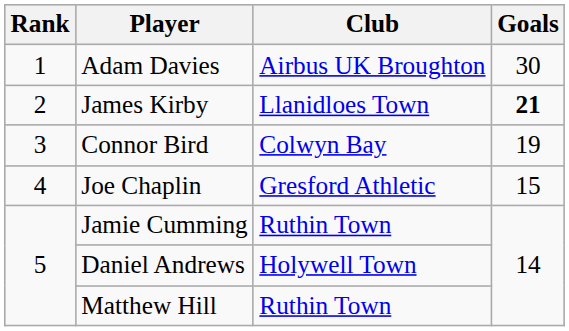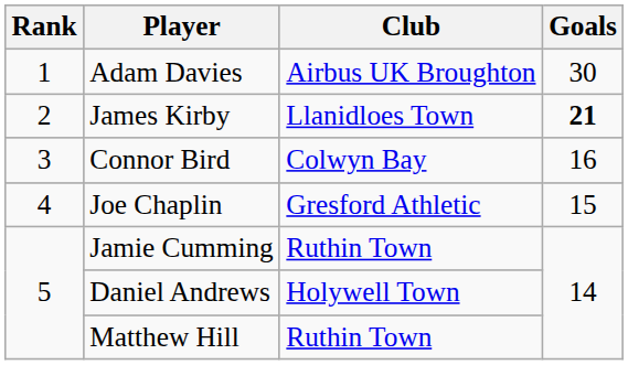Connor Bird | Goals: 19 -> 16
